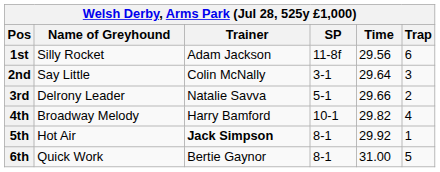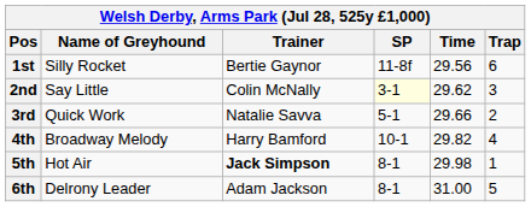1st | Trainer: Adam Jackson -> Bertie Gaynor
2nd | SP: no background -> lightyellow background
2nd | Time: 29.64 -> 29.62
3rd | Name of Greyhound: Delrony Leader -> Quick Work
5th | Time: 29.92 -> 29.98
6th | Name of Greyhound: Quick Work -> Delrony Leader
6th | Trainer: Bertie Gaynor -> Adam Jackson
